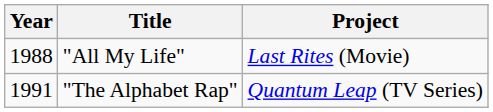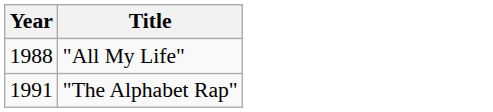- column: Project | Last Rites (Movie) | Quantum Leap (TV Series)
